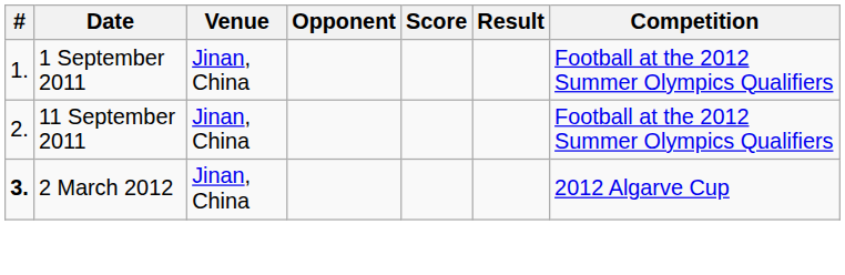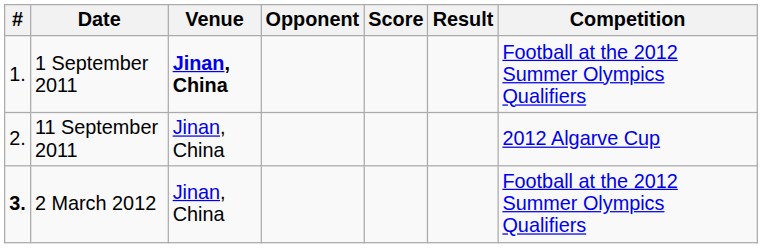1 September 2011 | Venue: normal -> bold
11 September 2011 | Competition: Football at the 2012 Summer Olympics Qualifiers -> 2012 Algarve Cup
2 March 2012 | Competition: 2012 Algarve Cup -> Football at the 2012 Summer Olympics Qualifiers
